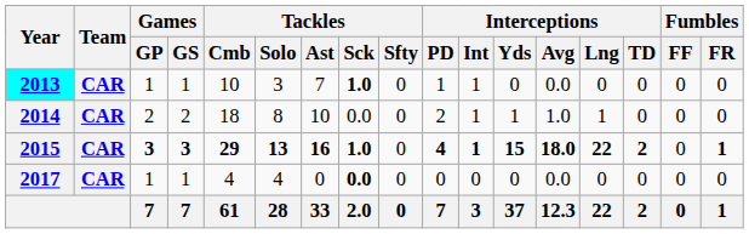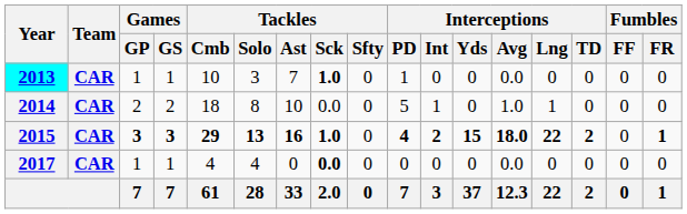2013 | Interceptions / Int: 1 -> 0
2014 | Interceptions / PD: 2 -> 5
2014 | Interceptions / Yds: 1 -> 0
2015 | Interceptions / Int: 1 -> 2
